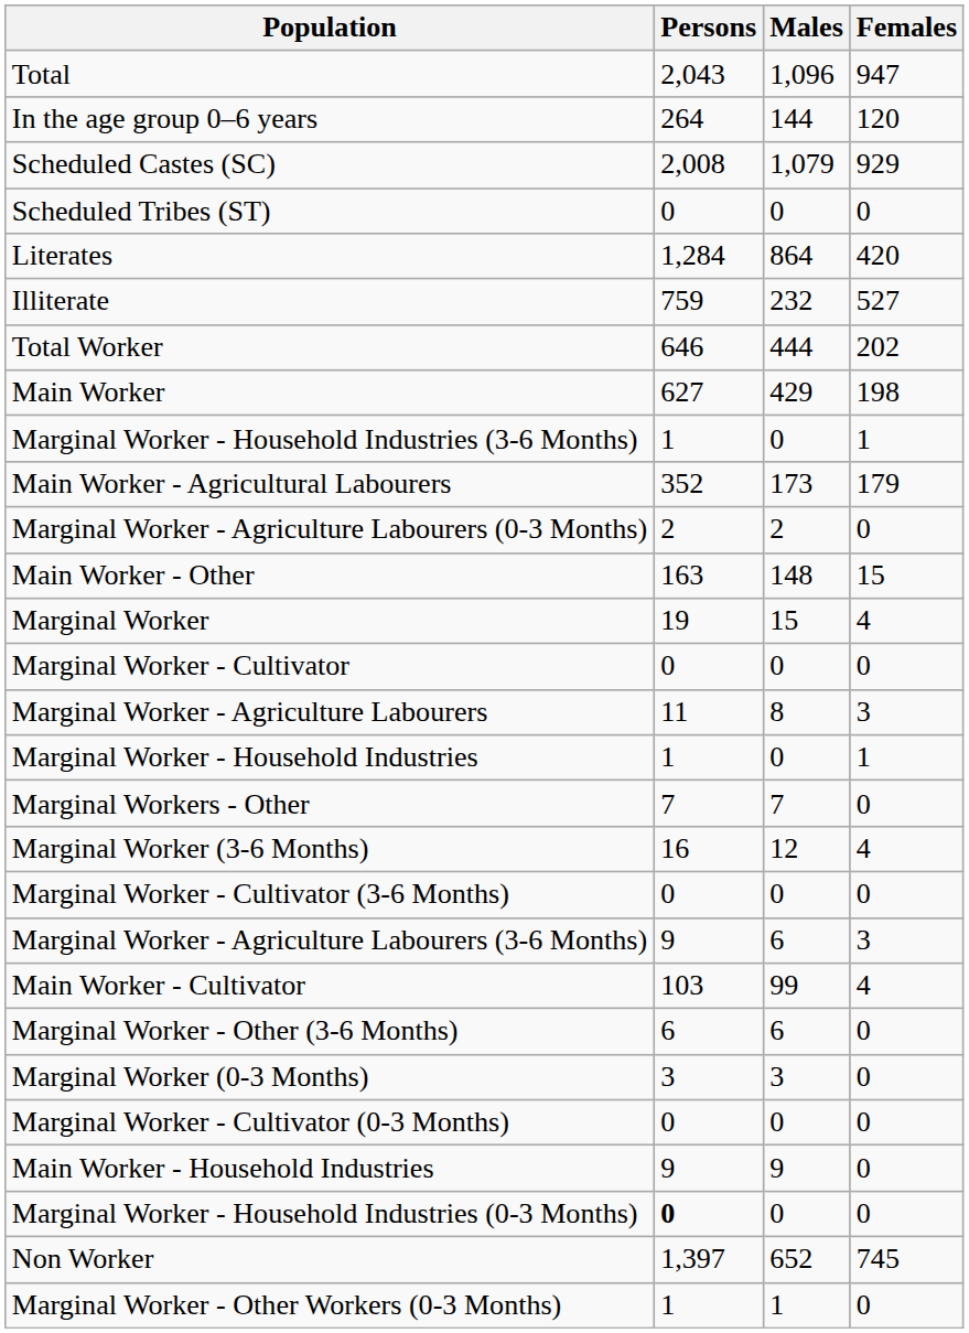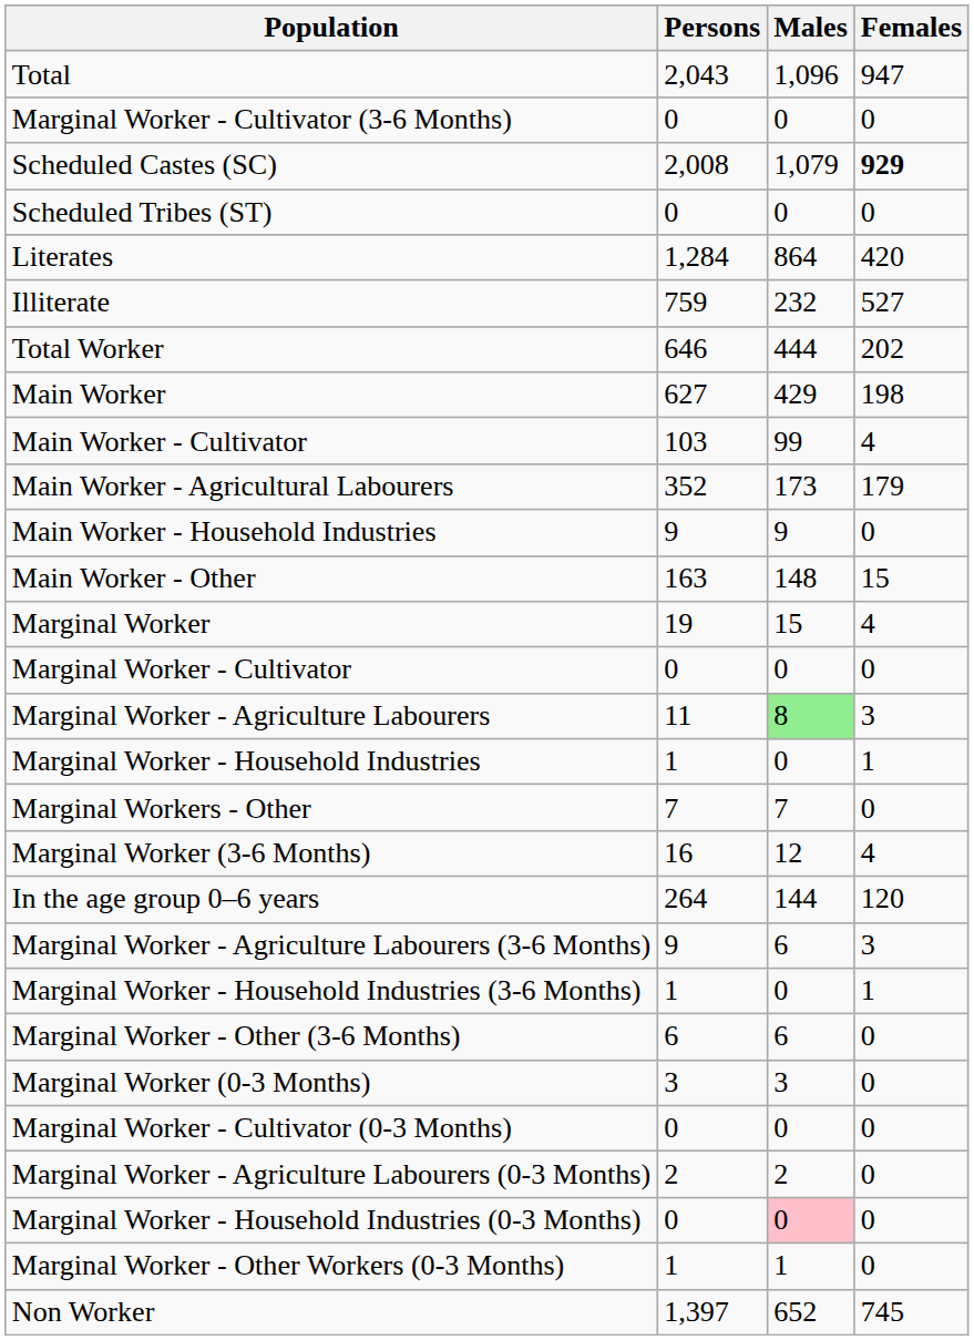rows swapped: In the age group 0–6 years <-> Marginal Worker - Cultivator (3-6 Months)
Scheduled Castes (SC) | Females: normal -> bold
rows swapped: Main Worker - Cultivator <-> Marginal Worker - Household Industries (3-6 Months)
rows swapped: Main Worker - Household Industries <-> Marginal Worker - Agriculture Labourers (0-3 Months)
Marginal Worker - Agriculture Labourers | Males: no background -> lightgreen background
Marginal Worker - Household Industries (0-3 Months) | Persons: bold -> normal
Marginal Worker - Household Industries (0-3 Months) | Males: no background -> pink background
rows swapped: Marginal Worker - Other Workers (0-3 Months) <-> Non Worker
